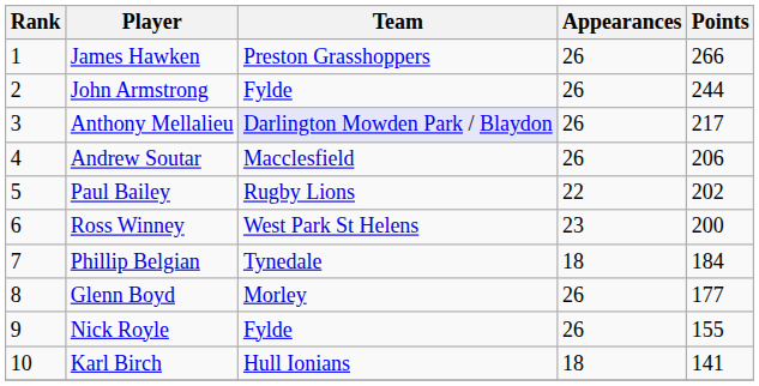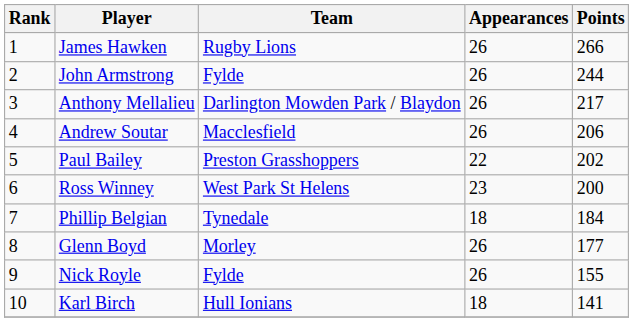James Hawken | Team: Preston Grasshoppers -> Rugby Lions
Anthony Mellalieu | Team: lavender background -> no background
Paul Bailey | Team: Rugby Lions -> Preston Grasshoppers
